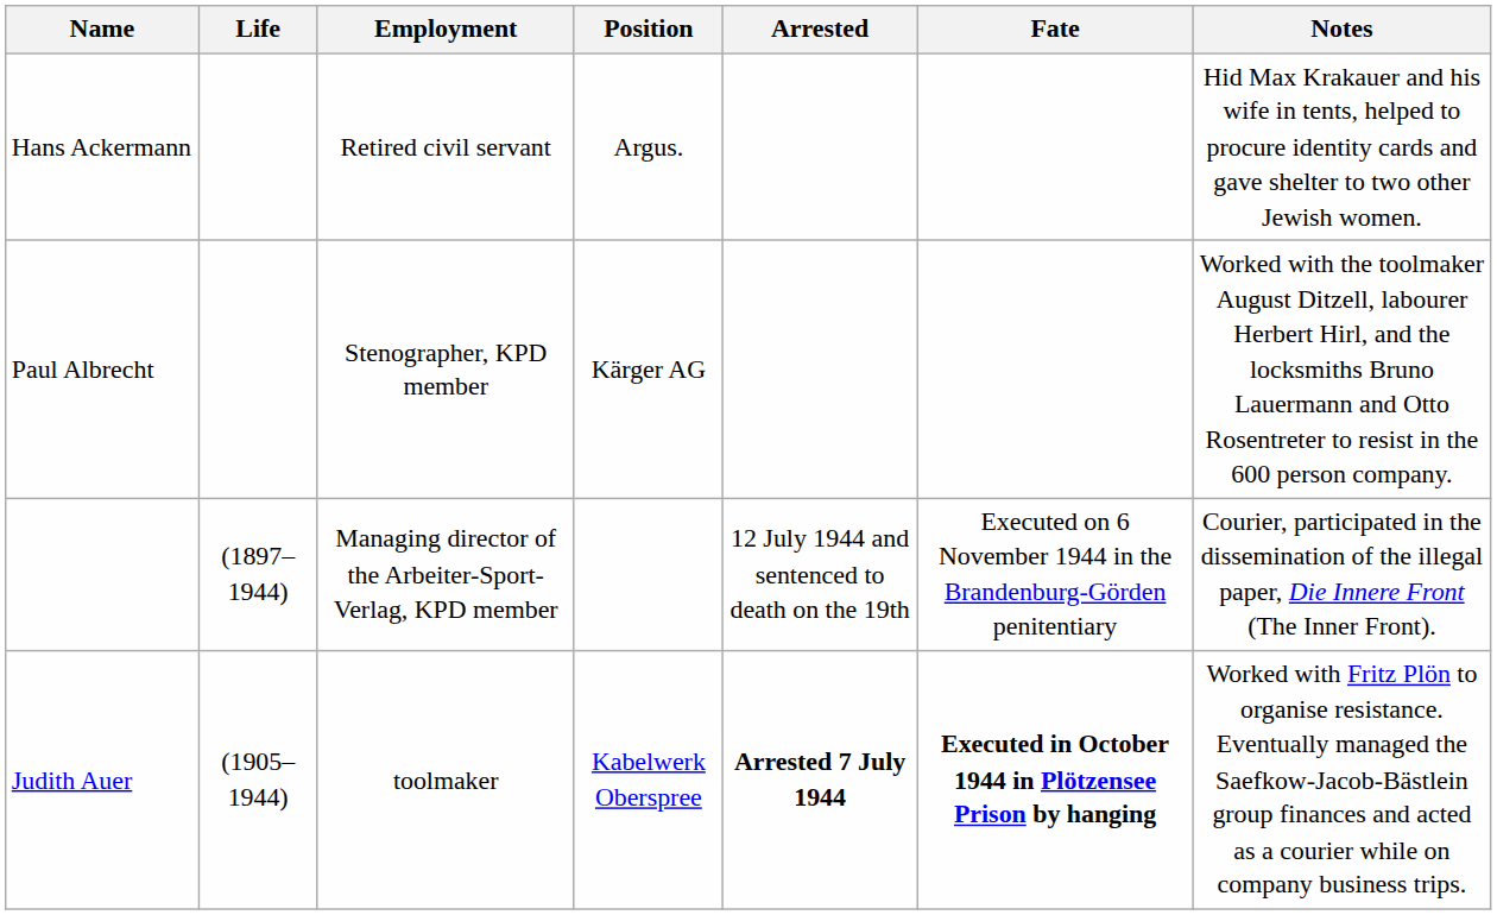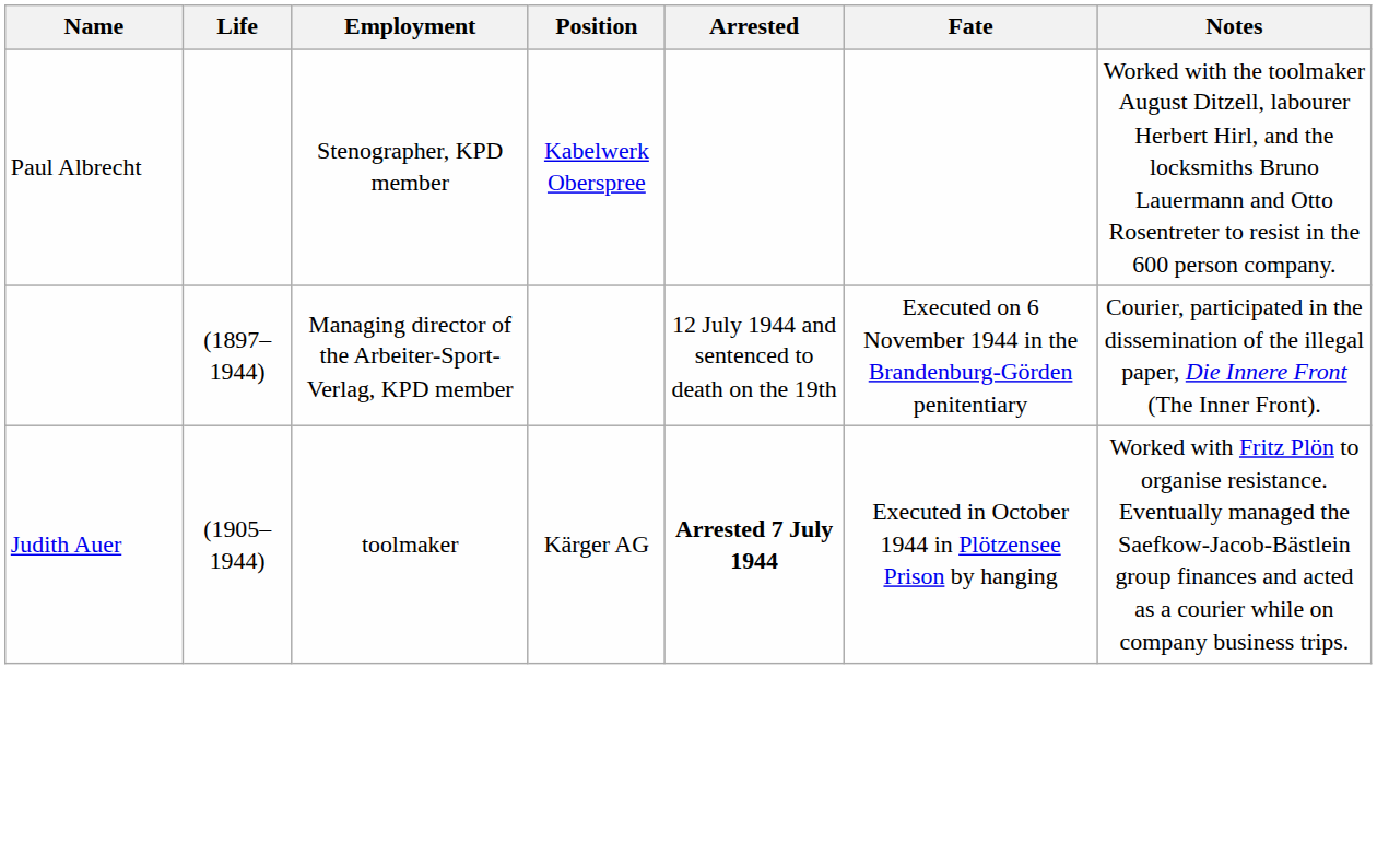- row: Hans Ackermann | Retired civil servant | Argus. | Hid Max Krakauer and his wife in tents, helped to procure identity cards and gave shelter to two other Jewish women.
Paul Albrecht | Position: Kärger AG -> Kabelwerk Oberspree
Judith Auer | Position: Kabelwerk Oberspree -> Kärger AG
Judith Auer | Fate: bold -> normal
